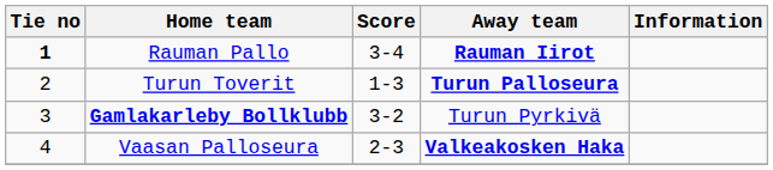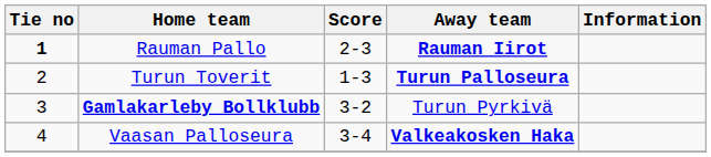Rauman Pallo | Score: 3-4 -> 2-3
Vaasan Palloseura | Score: 2-3 -> 3-4
